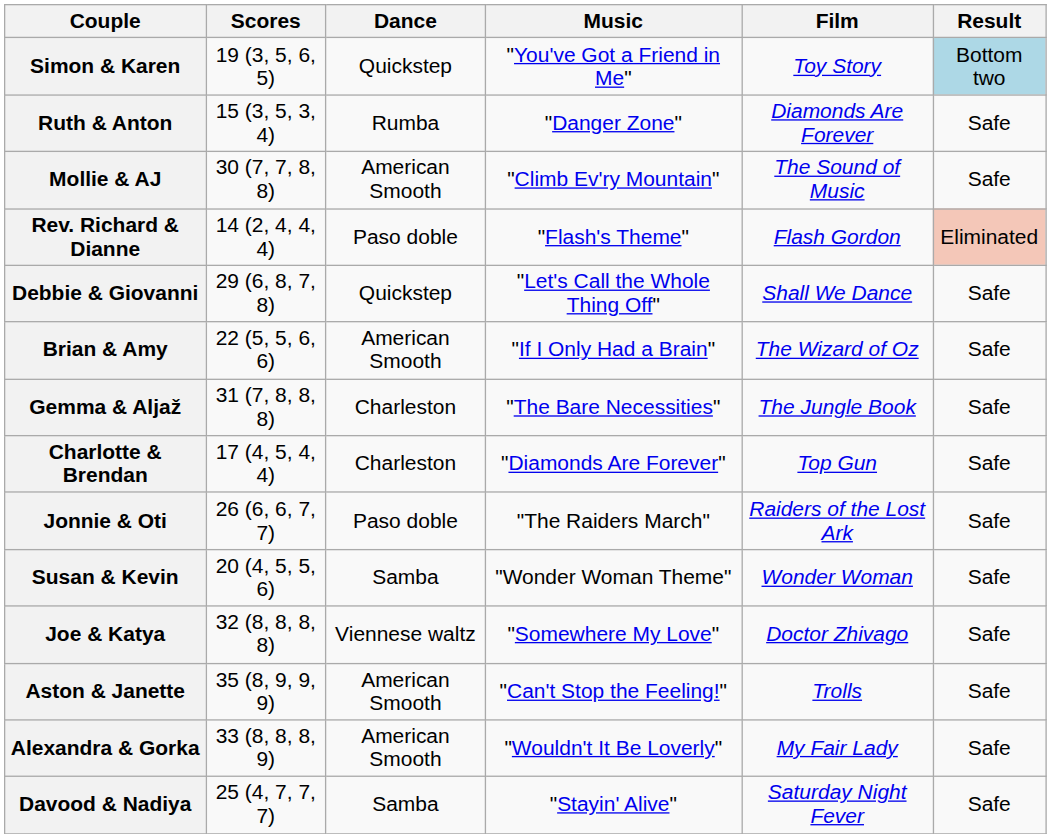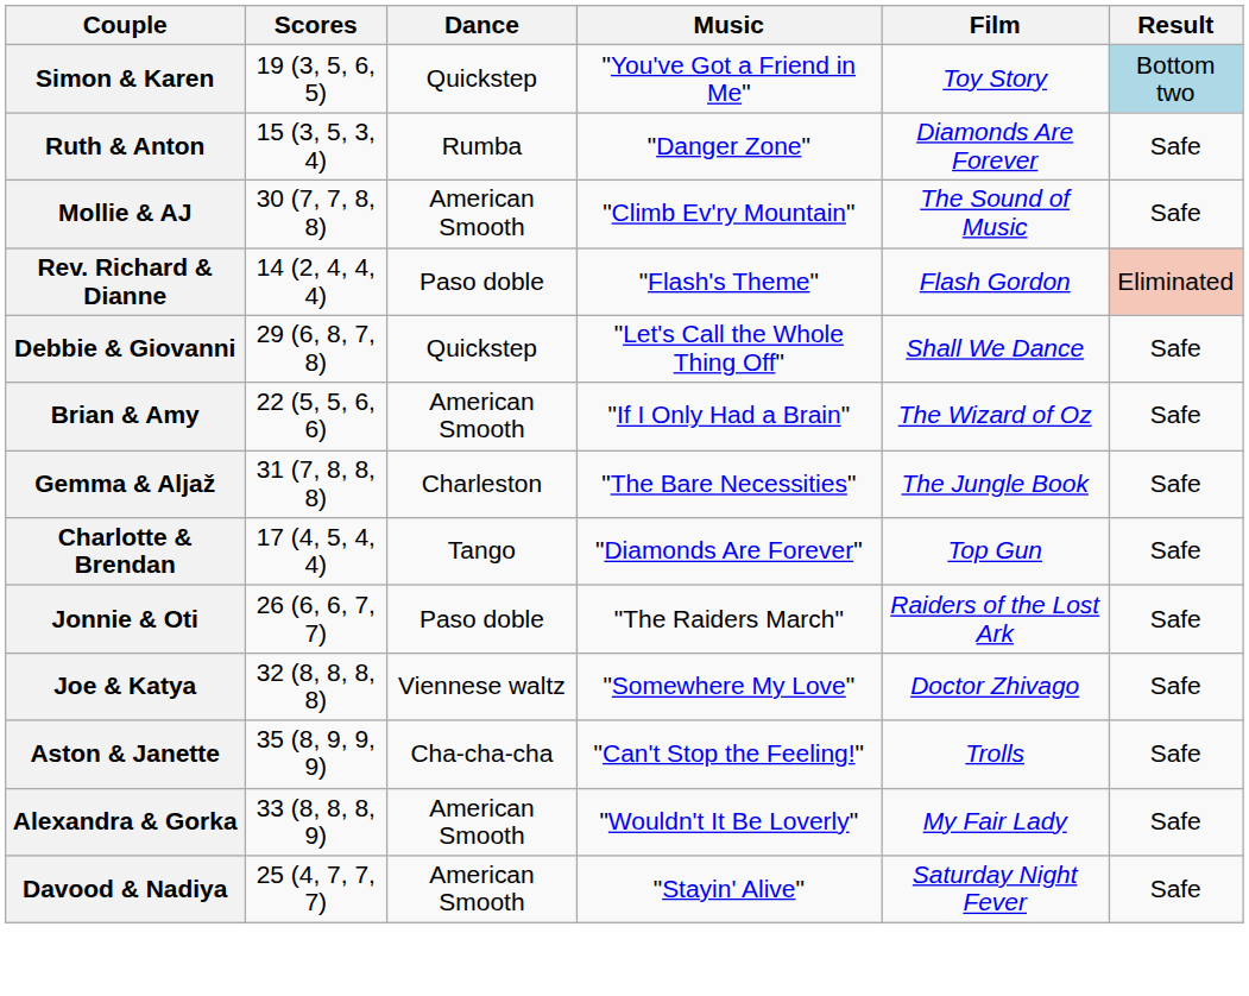Charlotte & Brendan | Dance: Charleston -> Tango
- row: Susan & Kevin | 20 (4, 5, 5, 6) | Samba | "Wonder Woman Theme" | Wonder Woman | Safe
Aston & Janette | Dance: American Smooth -> Cha-cha-cha
Davood & Nadiya | Dance: Samba -> American Smooth
